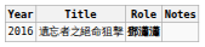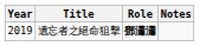遺忘者之絕命狙擊 | Year: 2016 -> 2019
